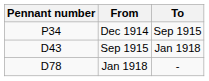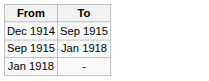- column: Pennant number | P34 | D43 | D78
